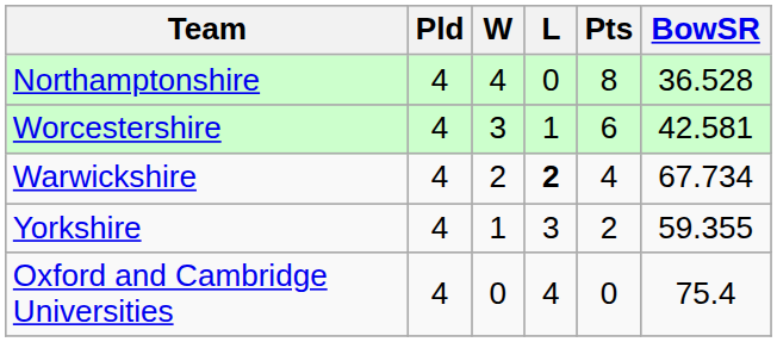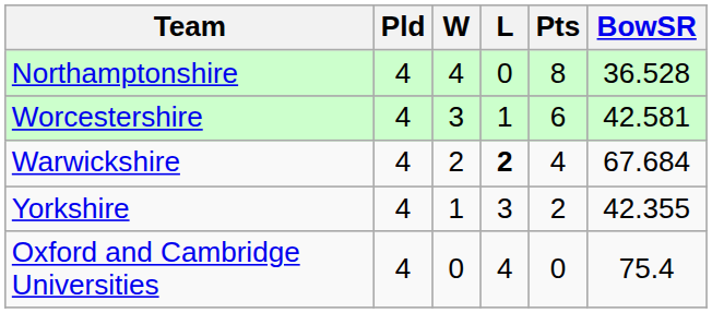Warwickshire | BowSR: 67.734 -> 67.684
Yorkshire | BowSR: 59.355 -> 42.355
